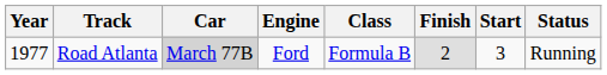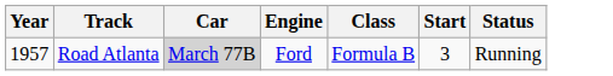- column: Finish | 2
Road Atlanta | Year: 1977 -> 1957
